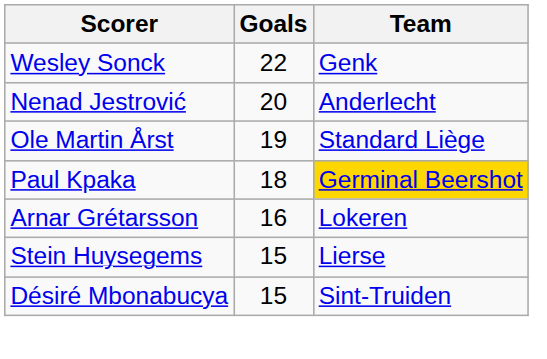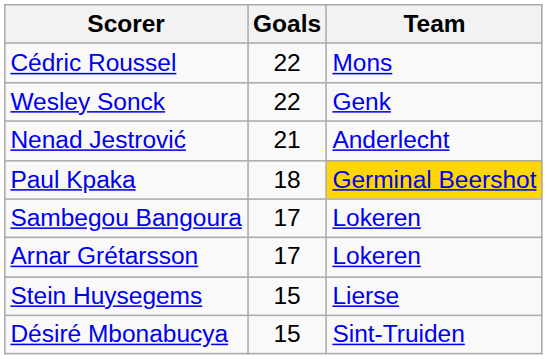+ row: Cédric Roussel | 22 | Mons
Nenad Jestrović | Goals: 20 -> 21
- row: Ole Martin Årst | 19 | Standard Liège
+ row: Sambegou Bangoura | 17 | Lokeren
Arnar Grétarsson | Goals: 16 -> 17
